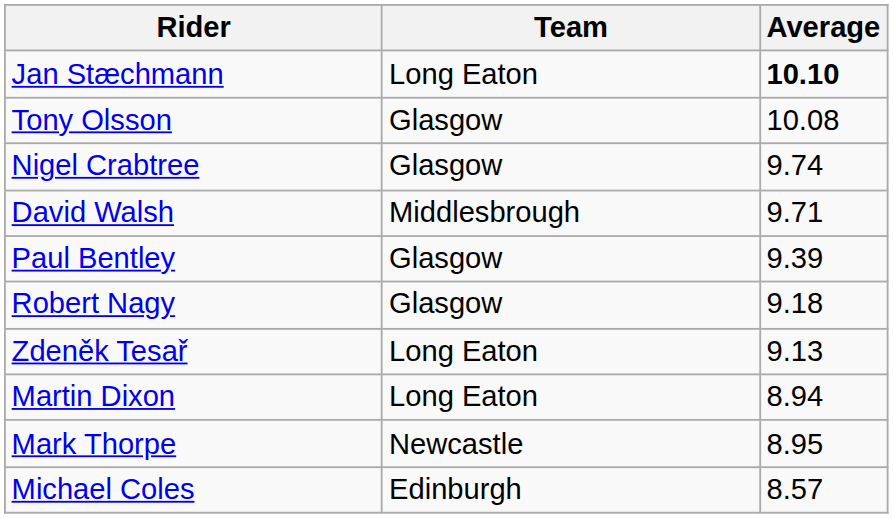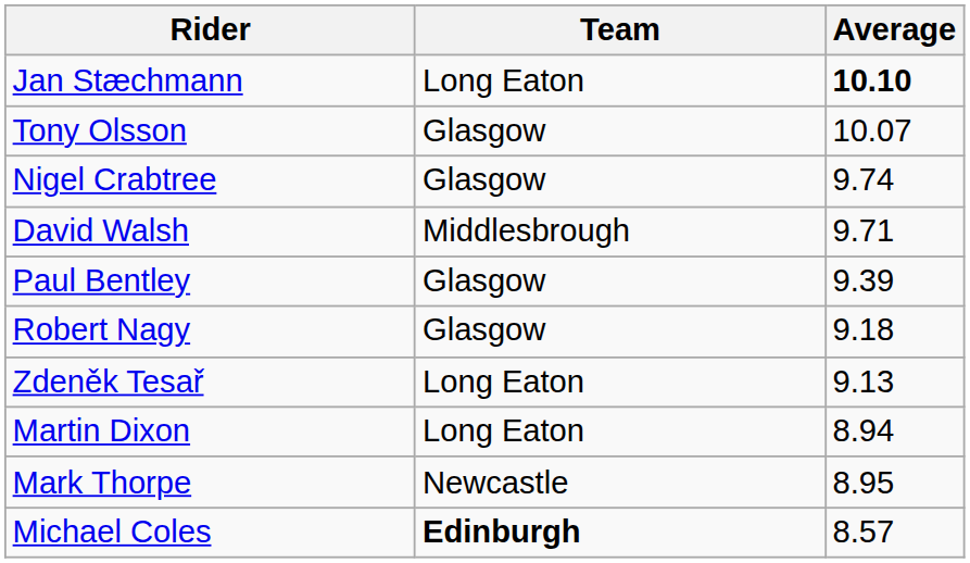Tony Olsson | Average: 10.08 -> 10.07
Michael Coles | Team: normal -> bold
